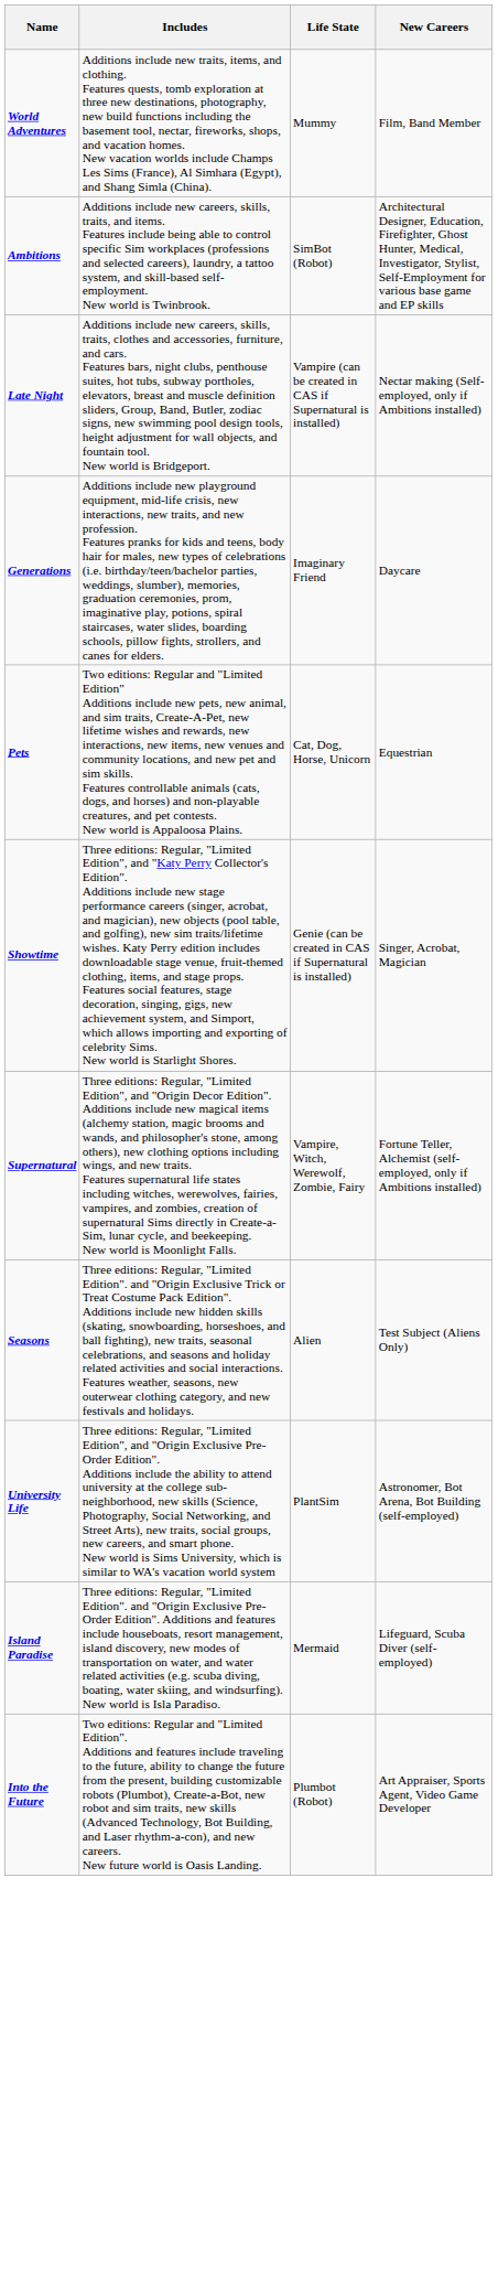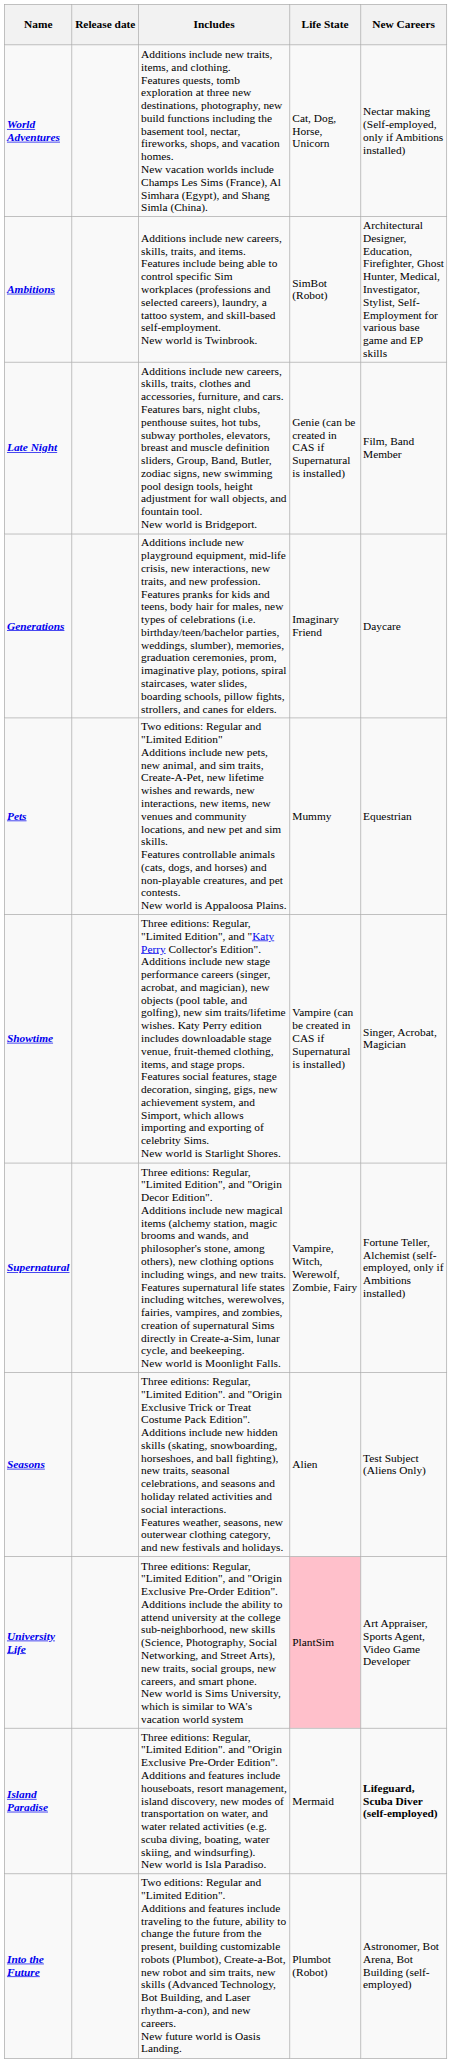+ column: Release date
World Adventures | Life State: Mummy -> Cat, Dog, Horse, Unicorn
World Adventures | New Careers: Film, Band Member -> Nectar making (Self-employed, only if Ambitions installed)
Late Night | Life State: Vampire (can be created in CAS if Supernatural is installed) -> Genie (can be created in CAS if Supernatural is installed)
Late Night | New Careers: Nectar making (Self-employed, only if Ambitions installed) -> Film, Band Member
Pets | Life State: Cat, Dog, Horse, Unicorn -> Mummy
Showtime | Life State: Genie (can be created in CAS if Supernatural is installed) -> Vampire (can be created in CAS if Supernatural is installed)
University Life | Life State: no background -> pink background
University Life | New Careers: Astronomer, Bot Arena, Bot Building (self-employed) -> Art Appraiser, Sports Agent, Video Game Developer
Island Paradise | New Careers: normal -> bold
Into the Future | New Careers: Art Appraiser, Sports Agent, Video Game Developer -> Astronomer, Bot Arena, Bot Building (self-employed)
